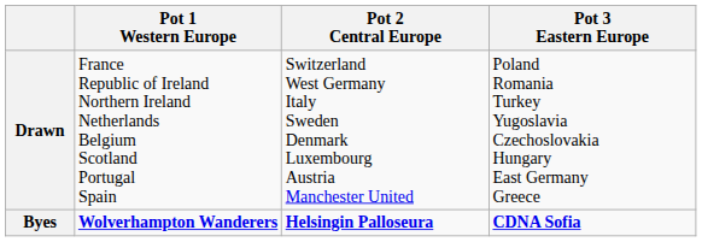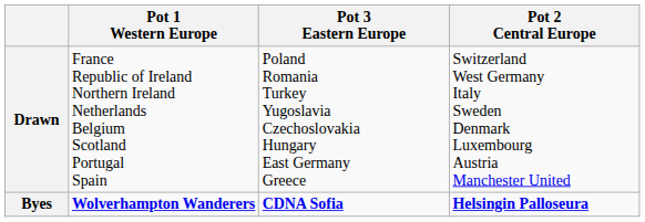columns swapped: Pot 2 Central Europe <-> Pot 3 Eastern Europe
